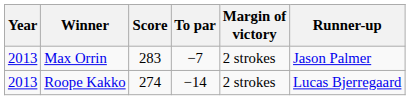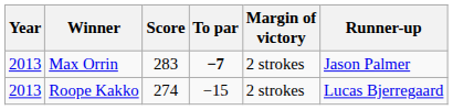Max Orrin | To par: normal -> bold
Roope Kakko | To par: −14 -> −15
